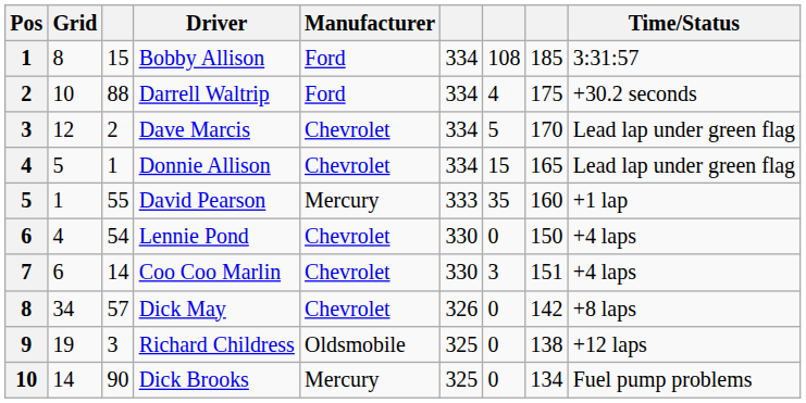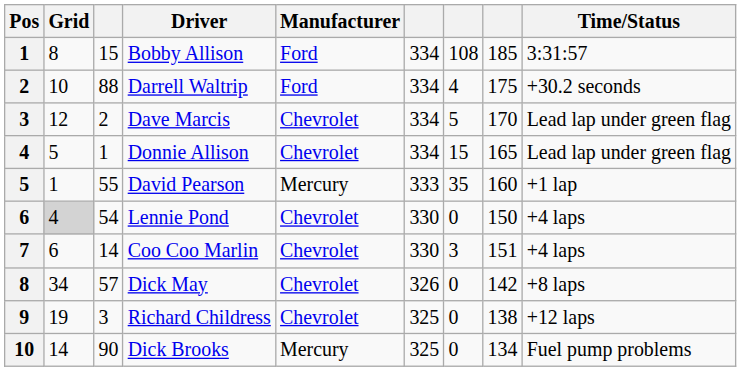Lennie Pond | Grid: no background -> lightgrey background
Richard Childress | Manufacturer: Oldsmobile -> Chevrolet
